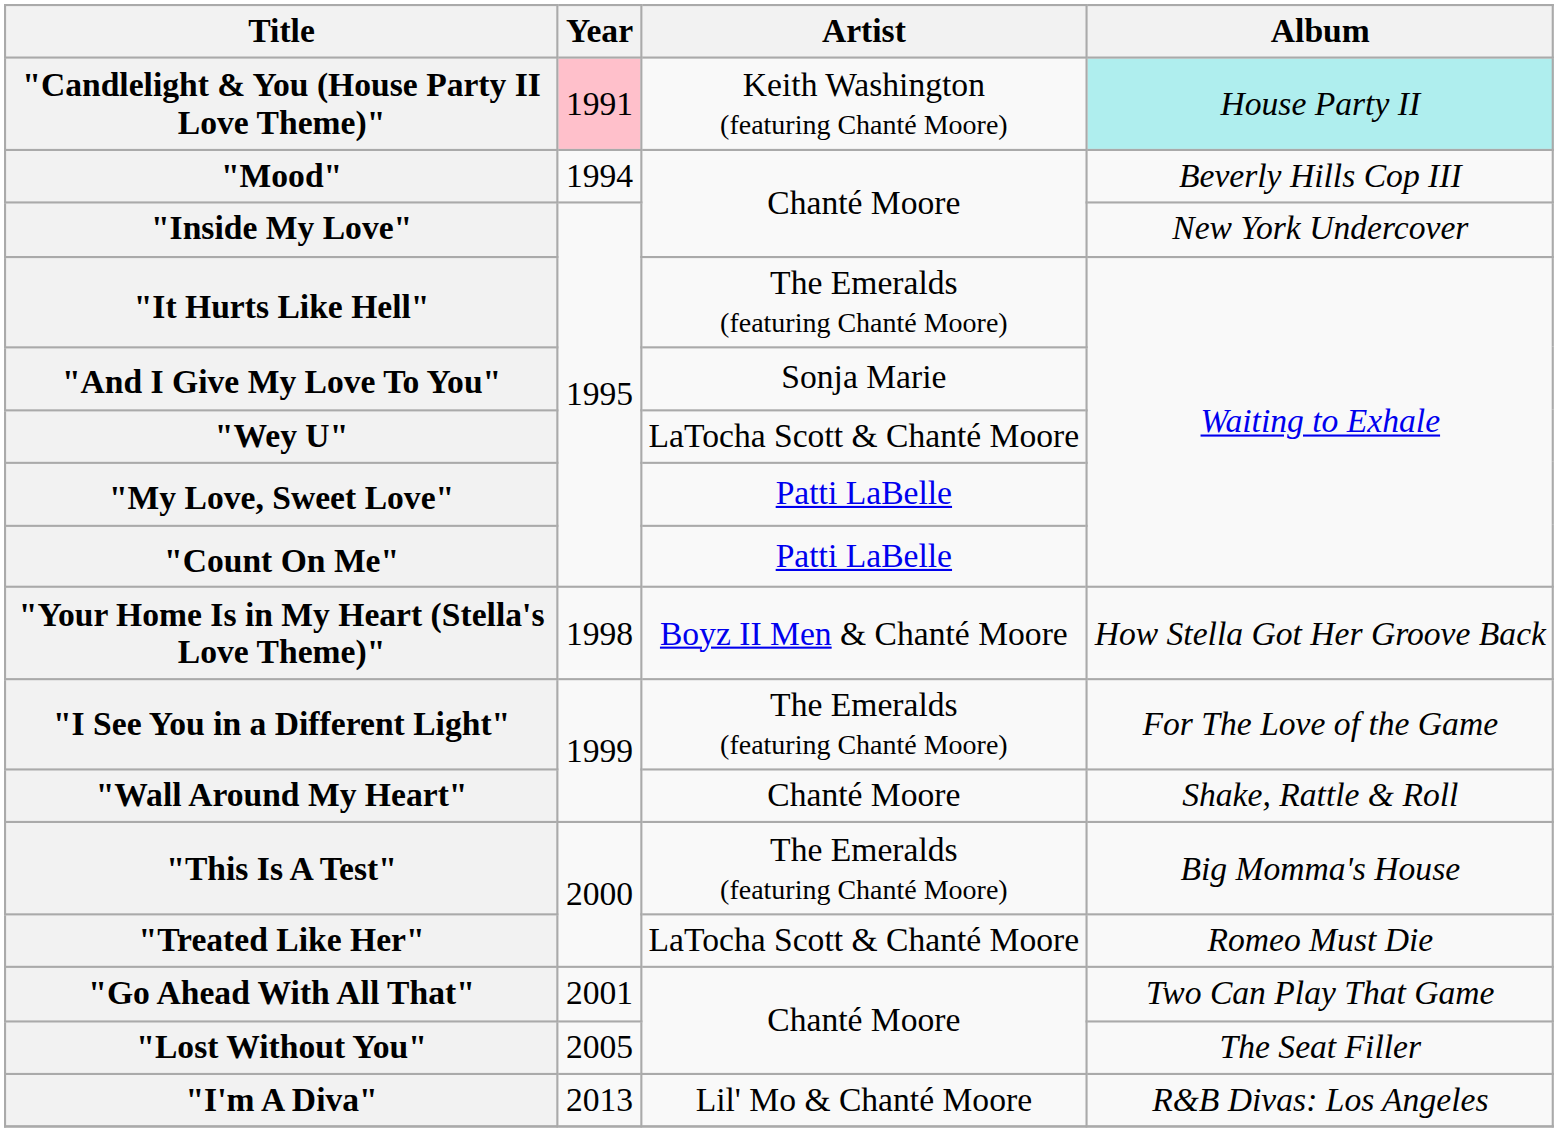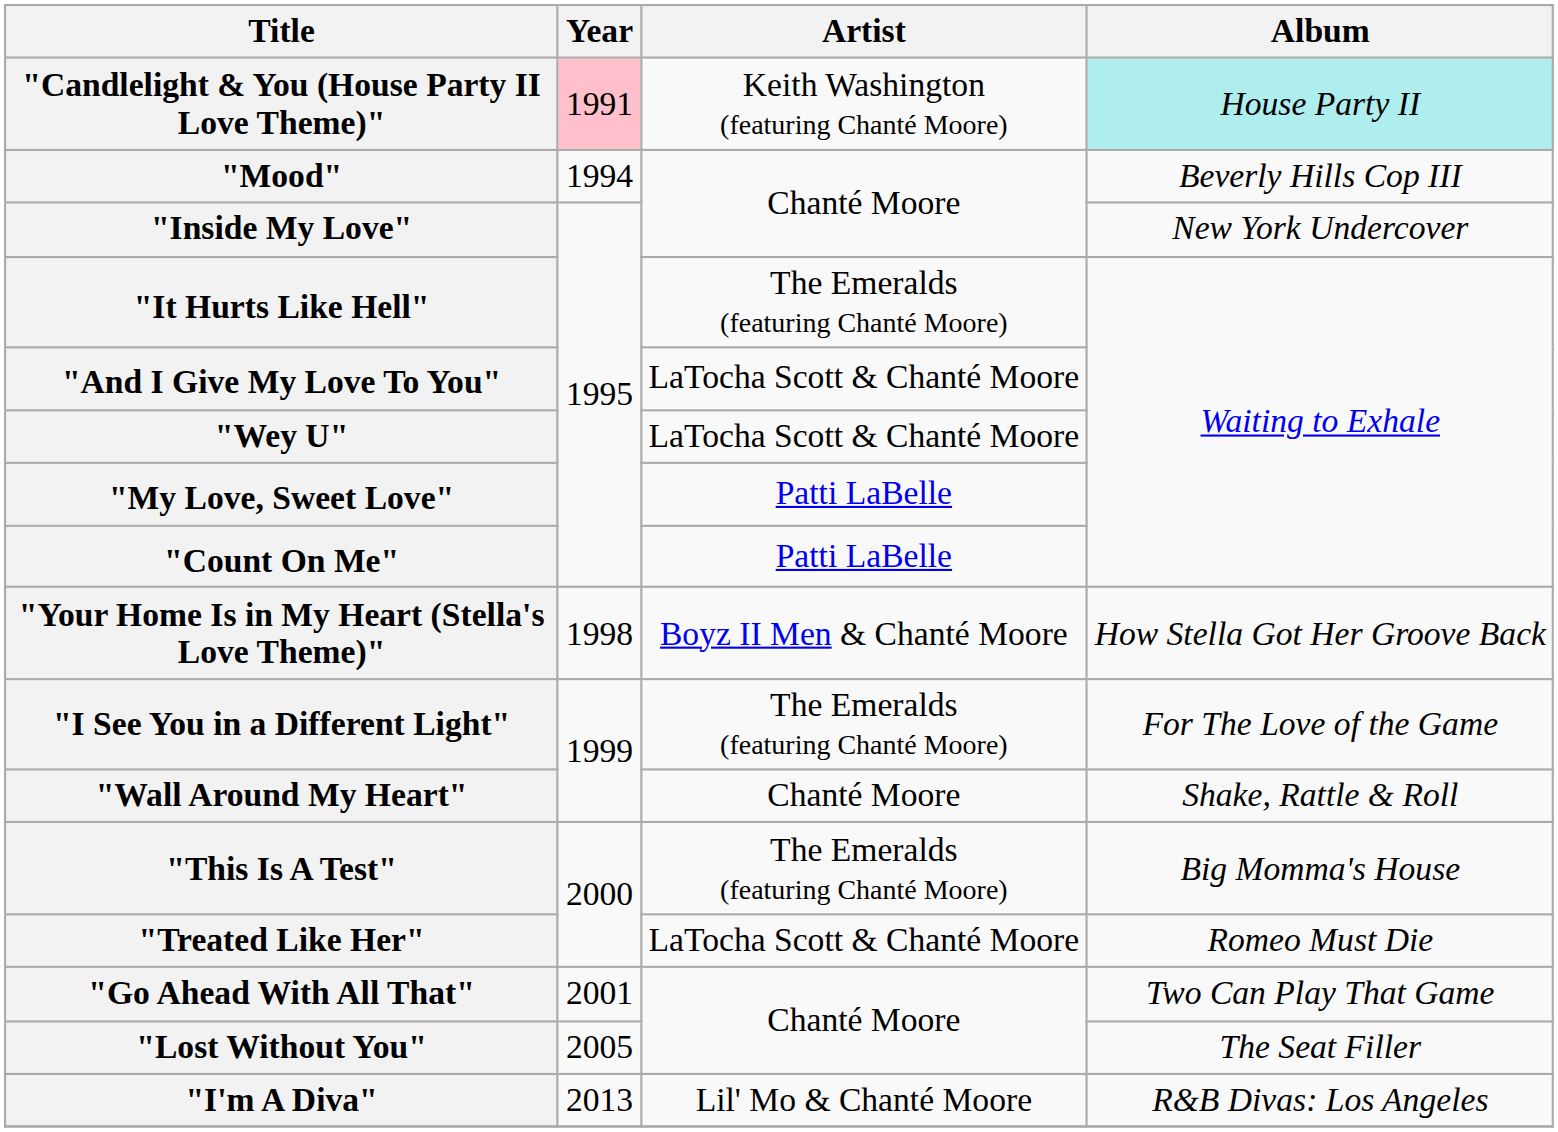"And I Give My Love To You" | Artist: Sonja Marie -> LaTocha Scott & Chanté Moore
